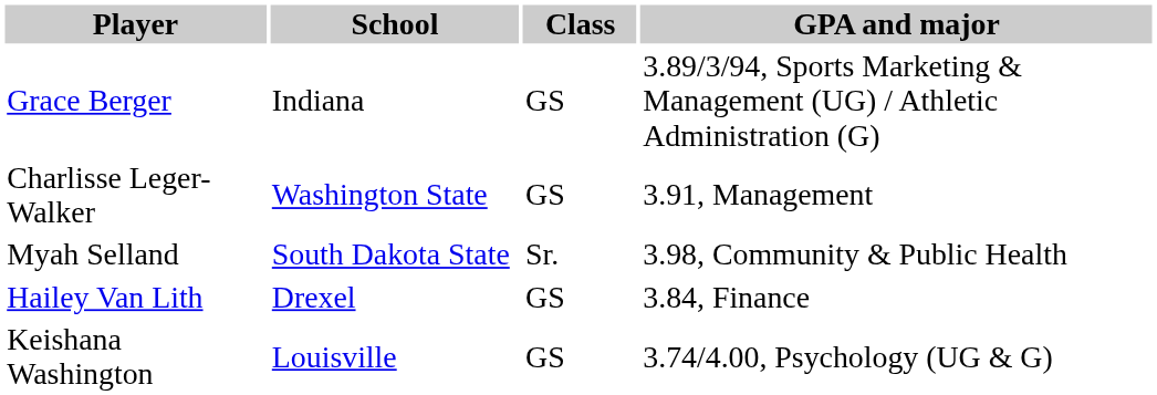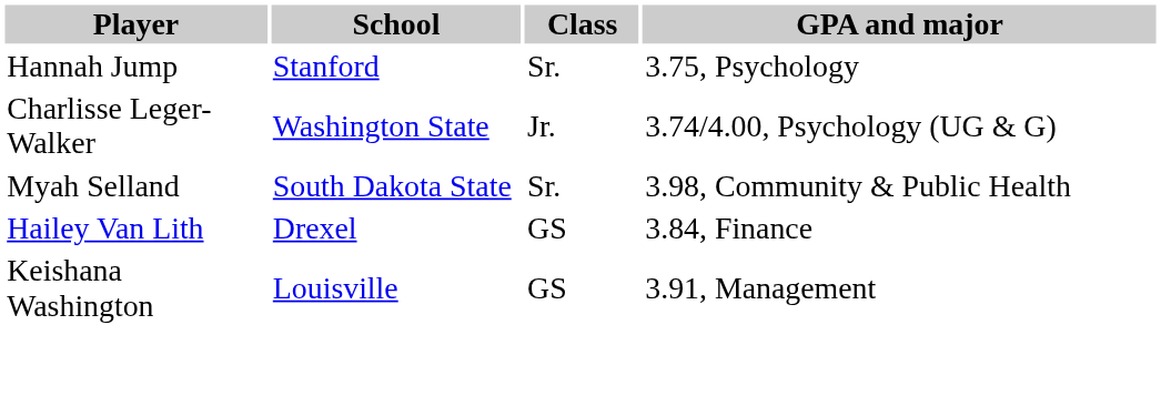- row: Grace Berger | Indiana | GS | 3.89/3/94, Sports Marketing & Management (UG) / Athletic Administration (G)
+ row: Hannah Jump | Stanford | Sr. | 3.75, Psychology
Charlisse Leger-Walker | Class: GS -> Jr.
Charlisse Leger-Walker | GPA and major: 3.91, Management -> 3.74/4.00, Psychology (UG & G)
Keishana Washington | GPA and major: 3.74/4.00, Psychology (UG & G) -> 3.91, Management
